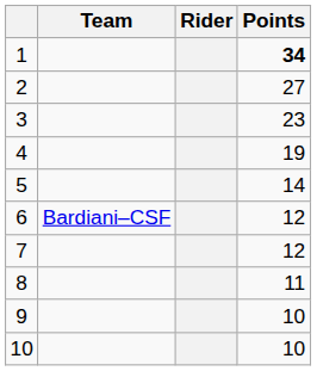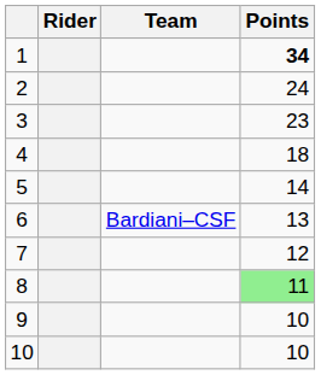columns swapped: Rider <-> Team
2 | Points: 27 -> 24
4 | Points: 19 -> 18
6 | Points: 12 -> 13
8 | Points: no background -> lightgreen background
